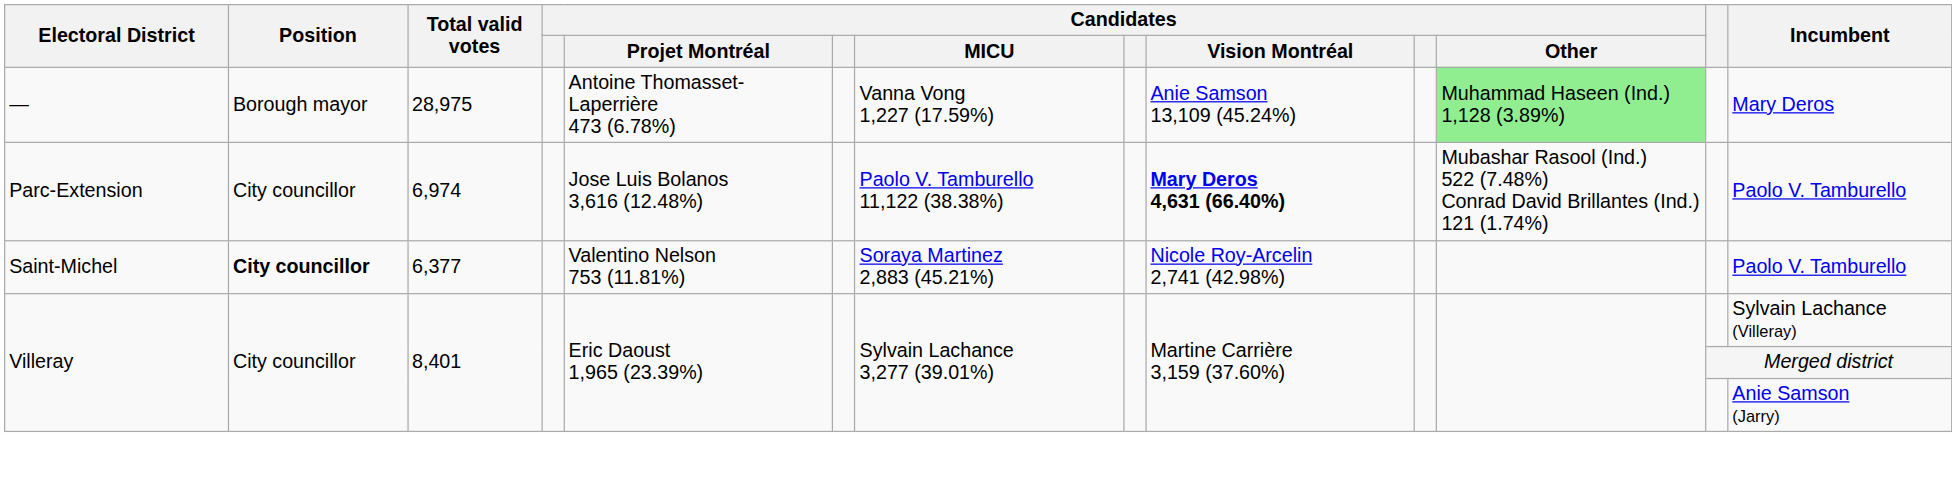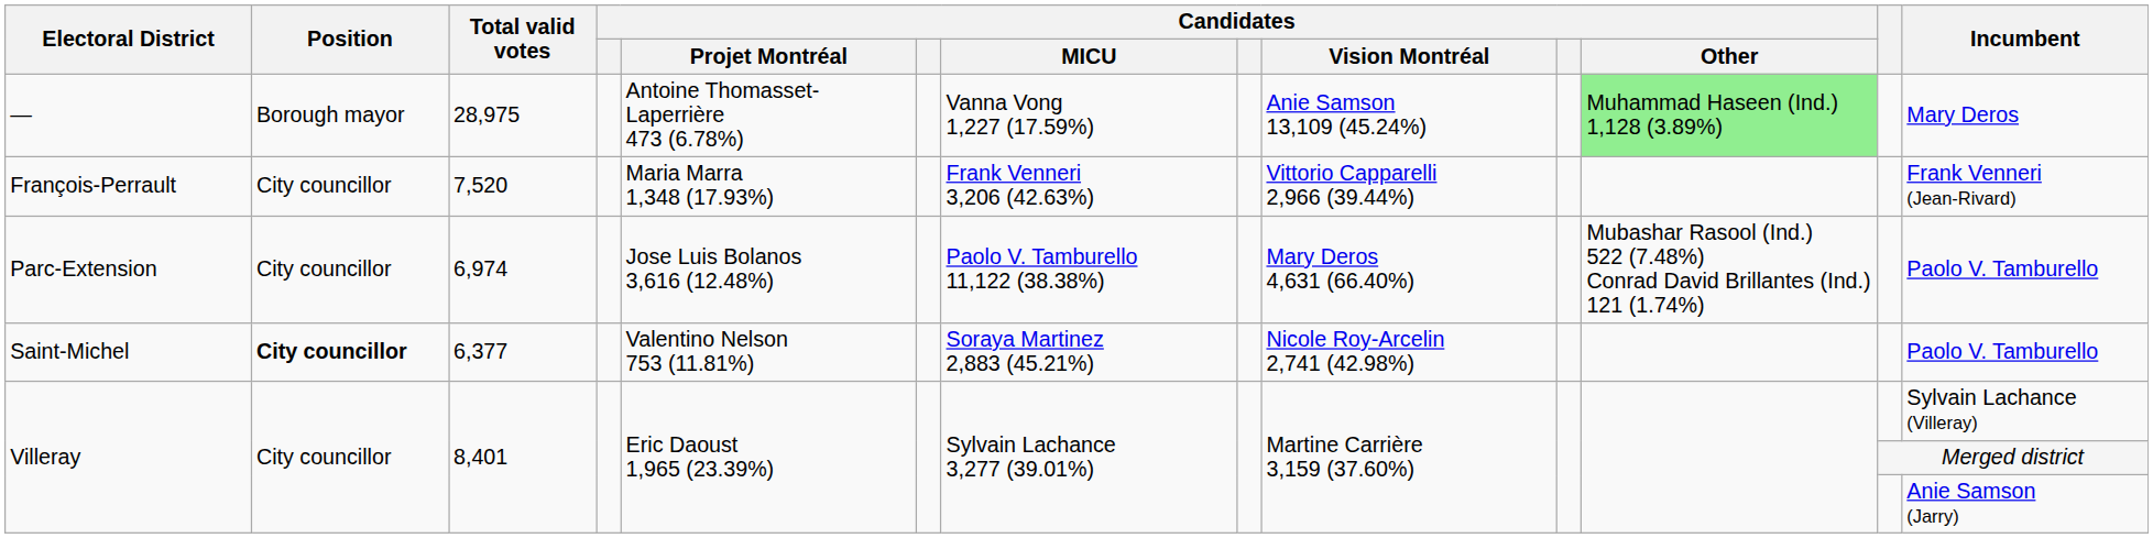+ row: François-Perrault | City councillor | 7,520 | Maria Marra 1,348 (17.93%) | Frank Venneri 3,206 (42.63%) | Vittorio Capparelli 2,966 (39.44%) | Frank Venneri (Jean-Rivard)
Parc-Extension | Candidates / Vision Montréal: bold -> normal
